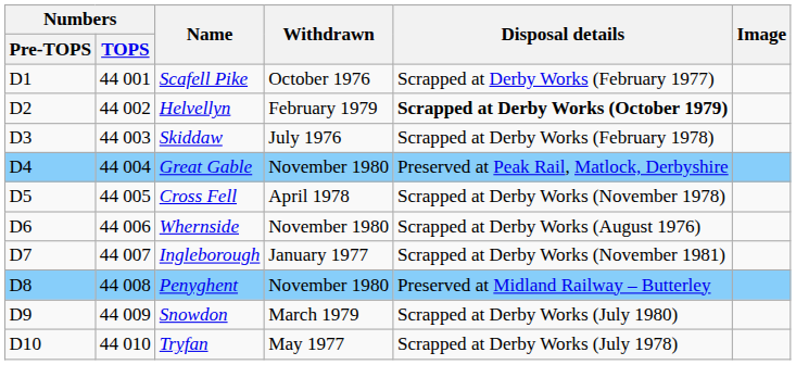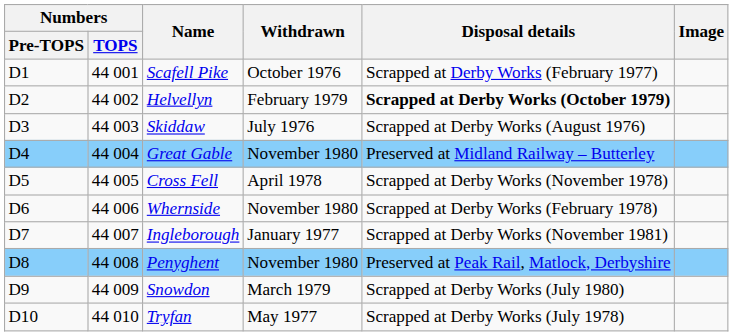Skiddaw | Disposal details: Scrapped at Derby Works (February 1978) -> Scrapped at Derby Works (August 1976)
Great Gable | Disposal details: Preserved at Peak Rail, Matlock, Derbyshire -> Preserved at Midland Railway – Butterley
Whernside | Disposal details: Scrapped at Derby Works (August 1976) -> Scrapped at Derby Works (February 1978)
Penyghent | Disposal details: Preserved at Midland Railway – Butterley -> Preserved at Peak Rail, Matlock, Derbyshire
